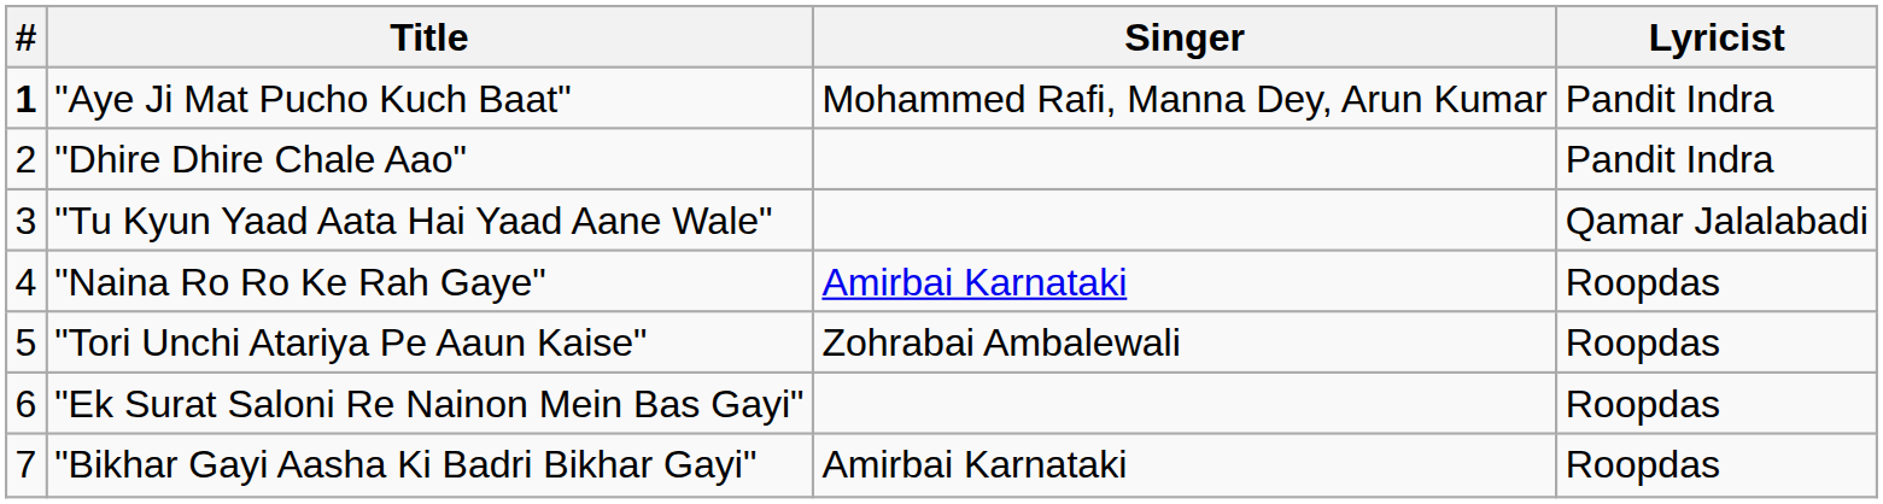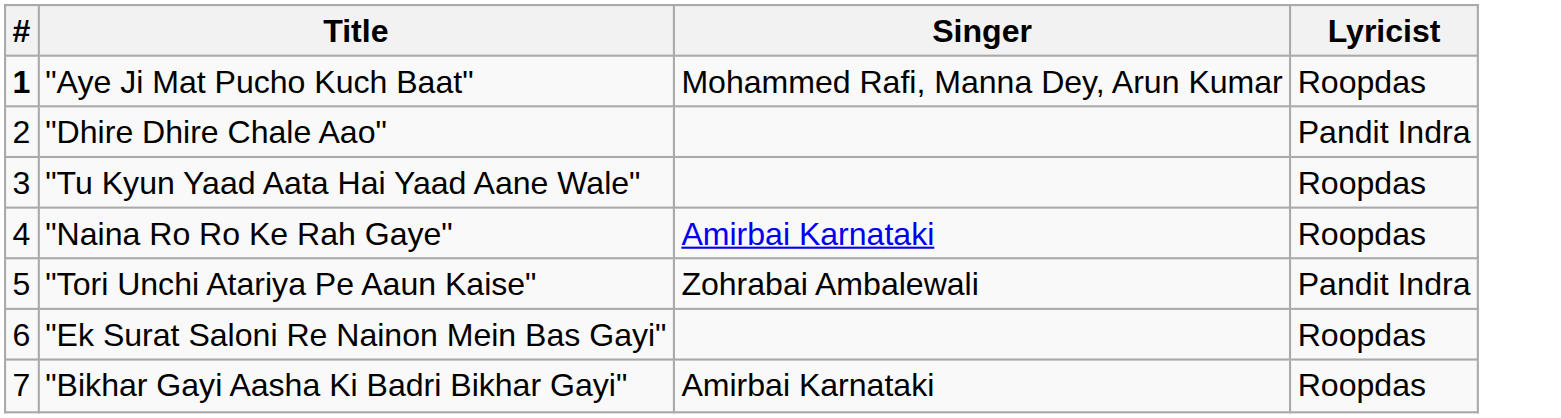"Aye Ji Mat Pucho Kuch Baat" | Lyricist: Pandit Indra -> Roopdas
"Tu Kyun Yaad Aata Hai Yaad Aane Wale" | Lyricist: Qamar Jalalabadi -> Roopdas
"Tori Unchi Atariya Pe Aaun Kaise" | Lyricist: Roopdas -> Pandit Indra
